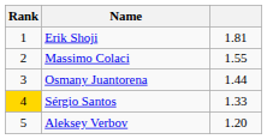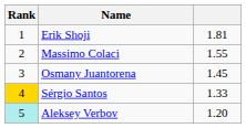Osmany Juantorena | column 3: 1.44 -> 1.45
Aleksey Verbov | Rank: no background -> paleturquoise background
